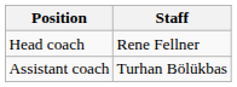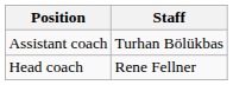rows swapped: Head coach <-> Assistant coach
